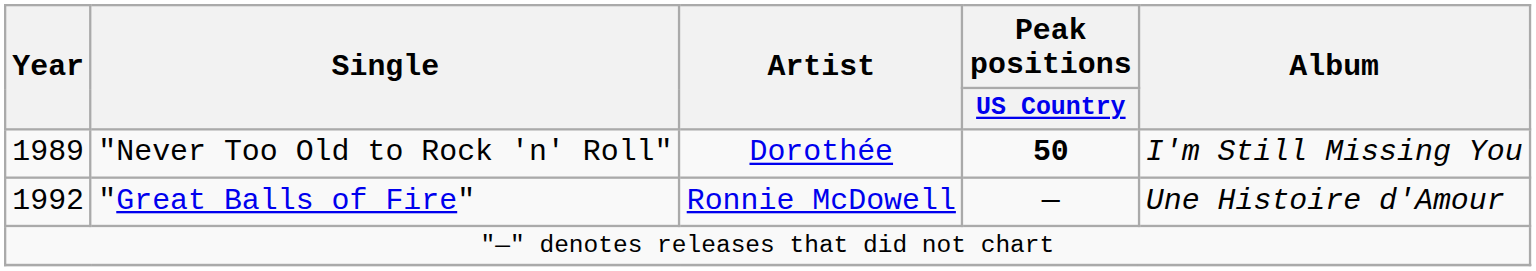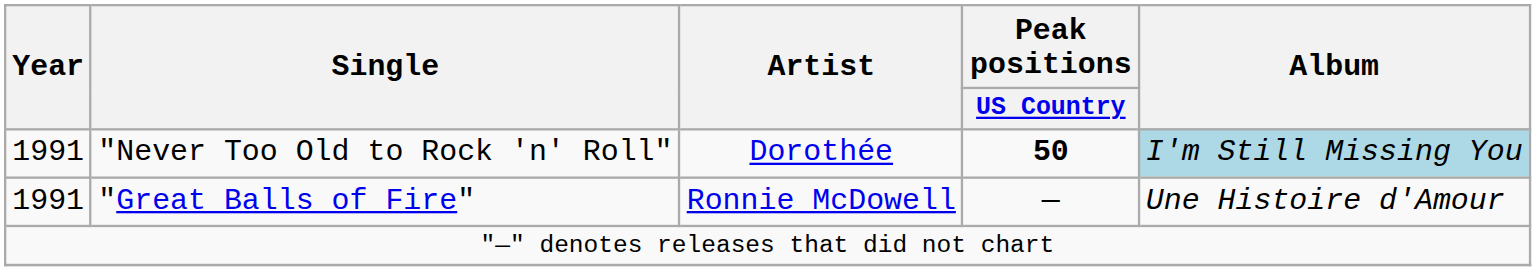"Never Too Old to Rock 'n' Roll" | Year: 1989 -> 1991
"Never Too Old to Rock 'n' Roll" | Album: no background -> lightblue background
"Great Balls of Fire" | Year: 1992 -> 1991
